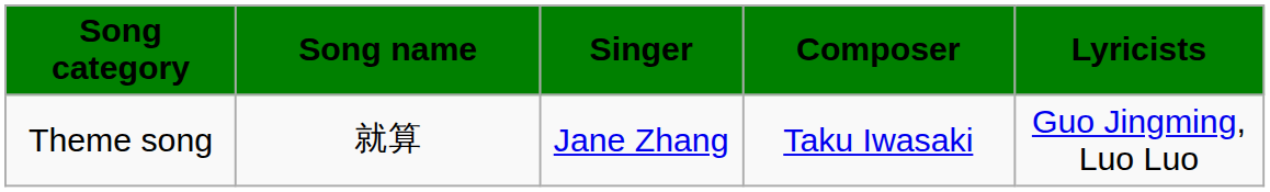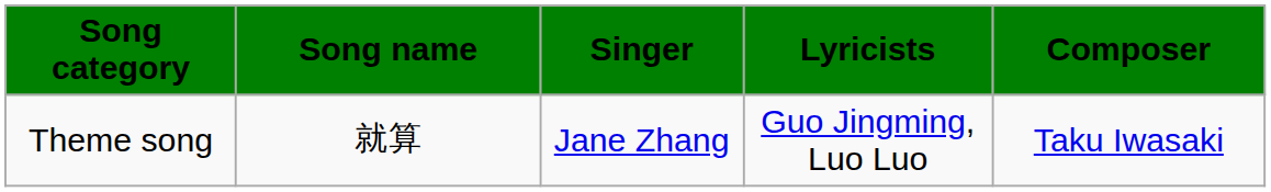columns swapped: Lyricists <-> Composer
